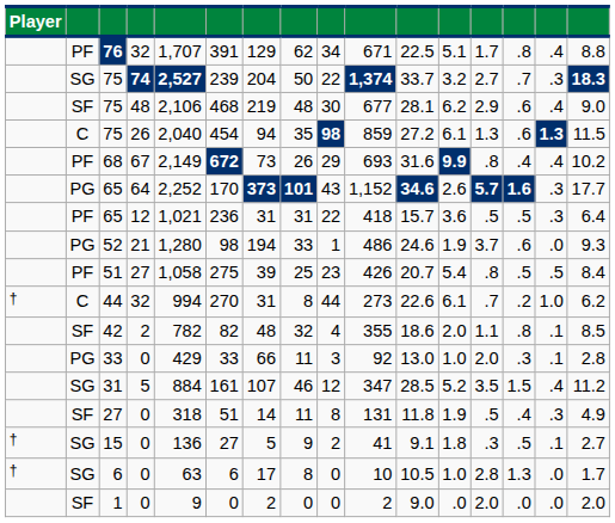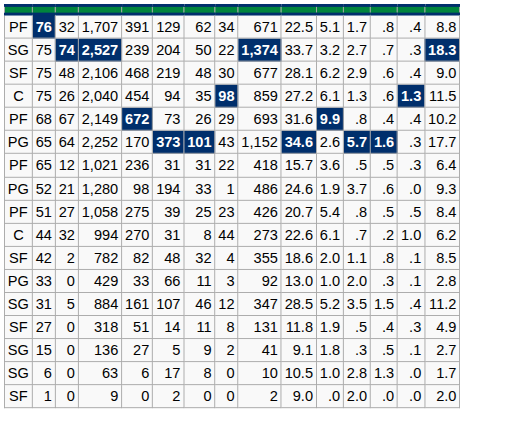- column: Player | † | † | †
